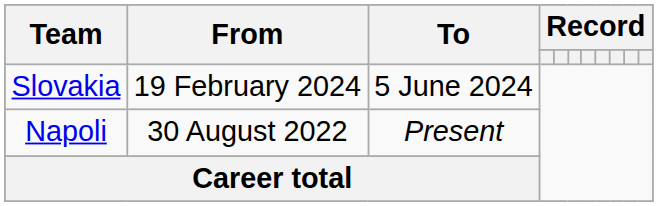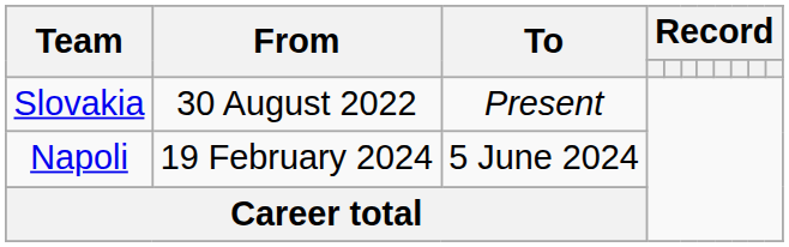Slovakia | From: 19 February 2024 -> 30 August 2022
Slovakia | To: 5 June 2024 -> Present
Napoli | From: 30 August 2022 -> 19 February 2024
Napoli | To: Present -> 5 June 2024
